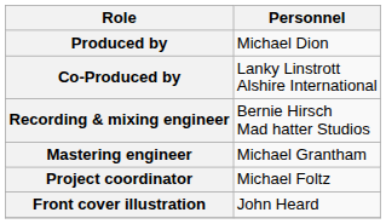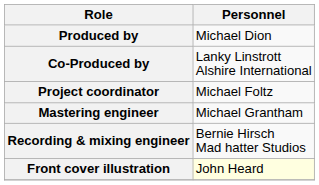rows swapped: Recording & mixing engineer <-> Project coordinator
Front cover illustration | Personnel: no background -> lightyellow background
